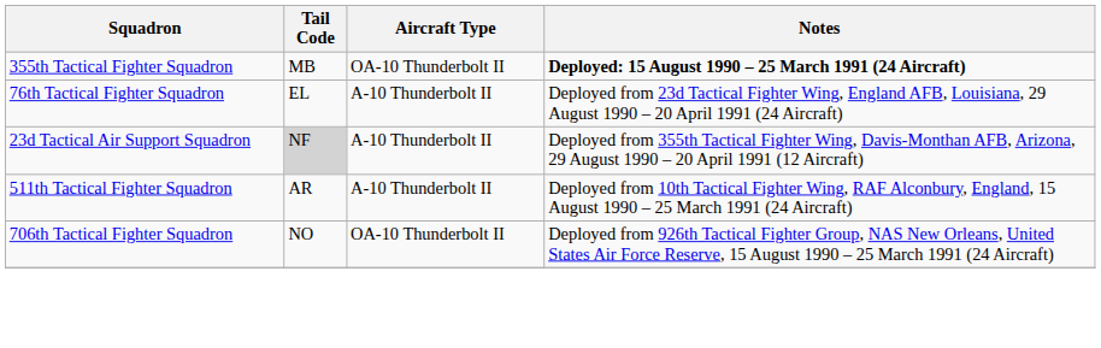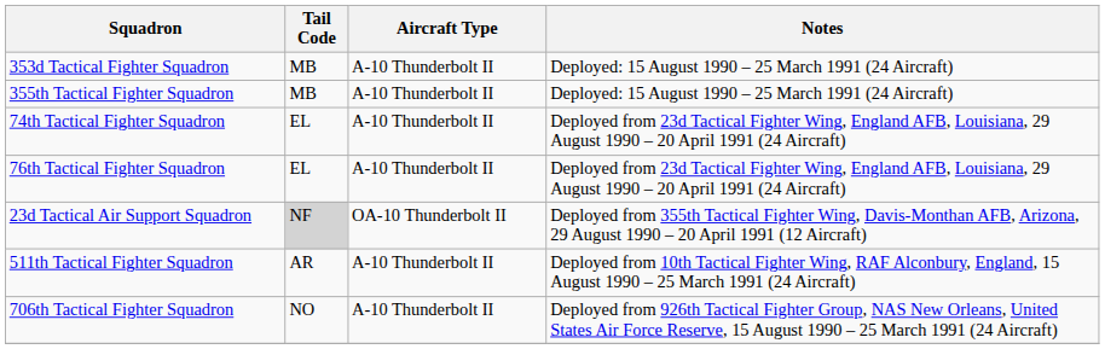+ row: 353d Tactical Fighter Squadron | MB | A-10 Thunderbolt II | Deployed: 15 August 1990 – 25 March 1991 (24 Aircraft)
355th Tactical Fighter Squadron | Aircraft Type: OA-10 Thunderbolt II -> A-10 Thunderbolt II
355th Tactical Fighter Squadron | Notes: bold -> normal
+ row: 74th Tactical Fighter Squadron | EL | A-10 Thunderbolt II | Deployed from 23d Tactical Fighter Wing, England AFB, Louisiana, 29 August 1990 – 20 April 1991 (24 Aircraft)
23d Tactical Air Support Squadron | Aircraft Type: A-10 Thunderbolt II -> OA-10 Thunderbolt II
706th Tactical Fighter Squadron | Aircraft Type: OA-10 Thunderbolt II -> A-10 Thunderbolt II
